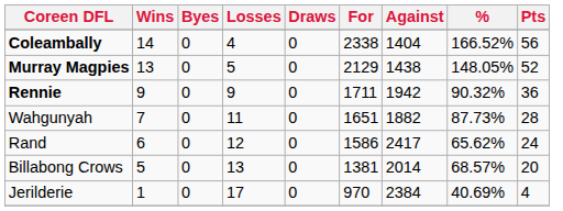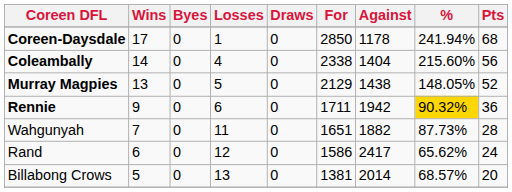+ row: Coreen-Daysdale | 17 | 0 | 1 | 0 | 2850 | 1178 | 241.94% | 68
Coleambally | %: 166.52% -> 215.60%
Rennie | Losses: 9 -> 6
Rennie | %: no background -> gold background
- row: Jerilderie | 1 | 0 | 17 | 0 | 970 | 2384 | 40.69% | 4
